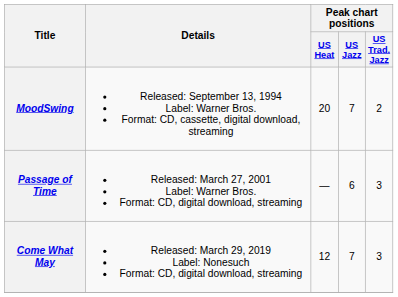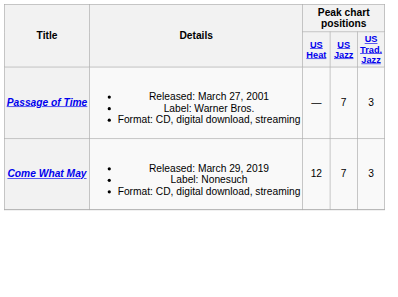- row: MoodSwing | Released: September 13, 1994 Label: Warner Bros. Format: CD, cassette, digital download, streaming | 20 | 7 | 2
Passage of Time | Peak chart positions / US Jazz: 6 -> 7
